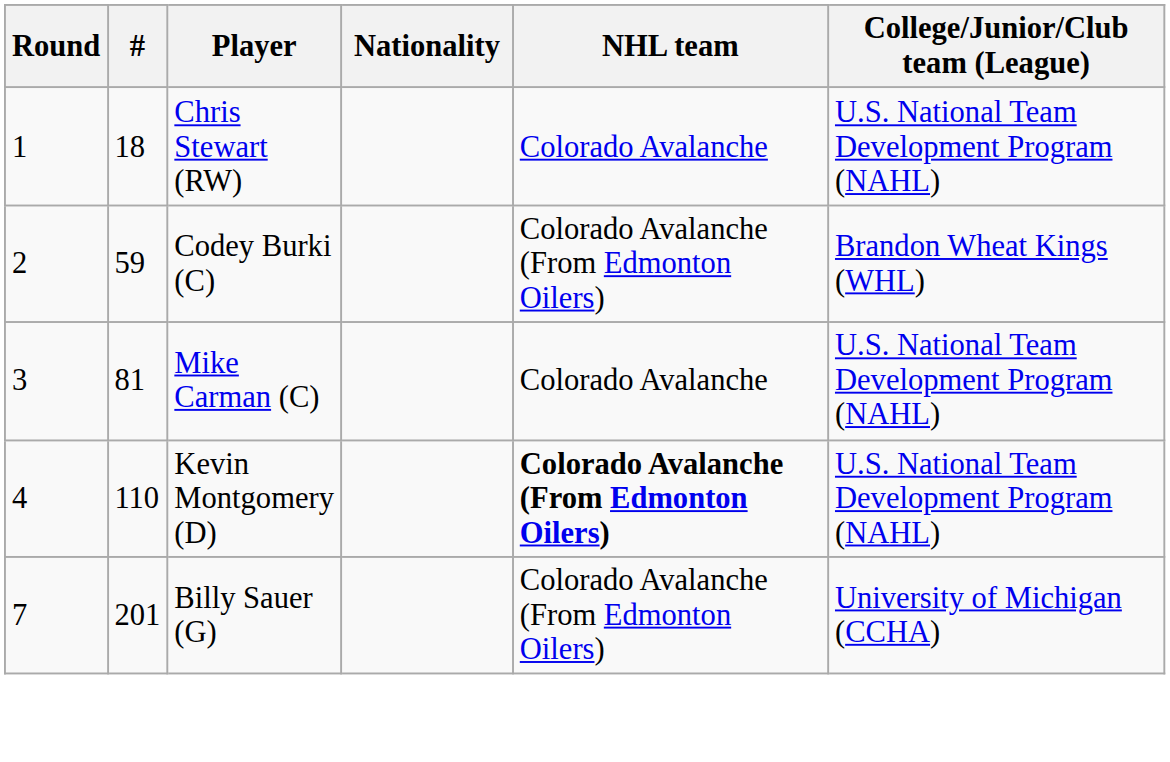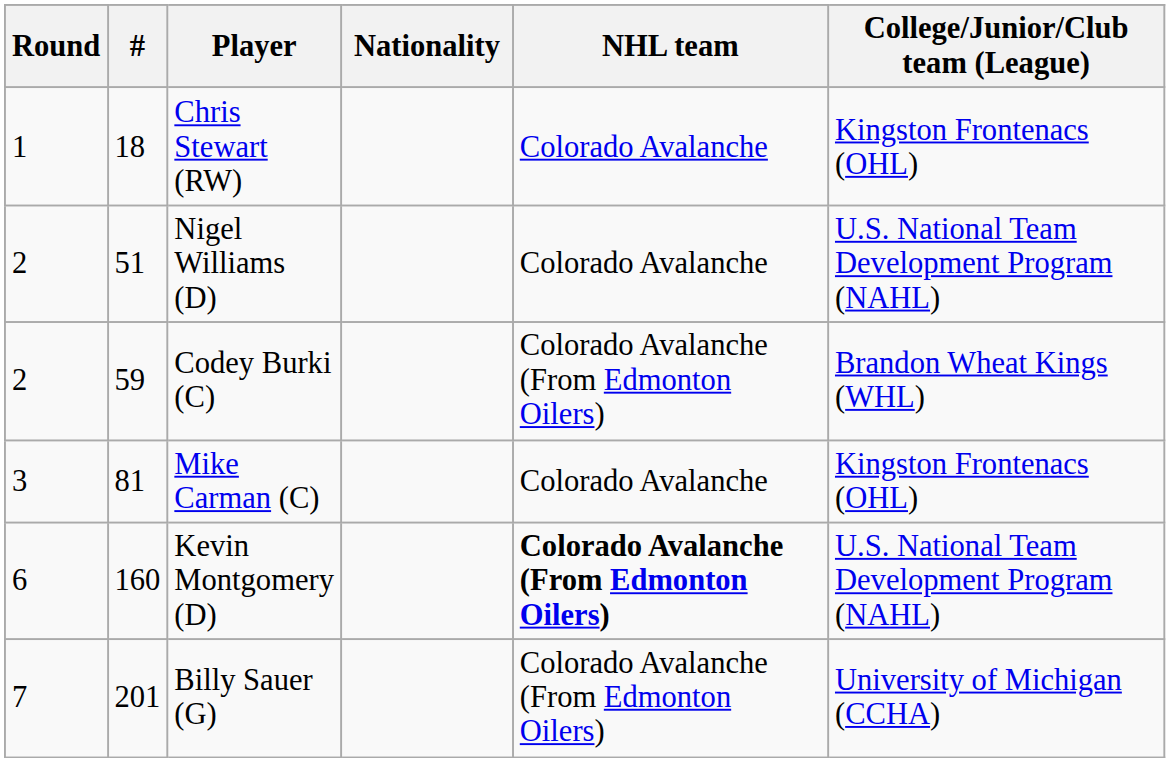Chris Stewart (RW) | College/Junior/Club team (League): U.S. National Team Development Program (NAHL) -> Kingston Frontenacs (OHL)
+ row: 2 | 51 | Nigel Williams (D) | Colorado Avalanche | U.S. National Team Development Program (NAHL)
Mike Carman (C) | College/Junior/Club team (League): U.S. National Team Development Program (NAHL) -> Kingston Frontenacs (OHL)
Kevin Montgomery (D) | Round: 4 -> 6
Kevin Montgomery (D) | #: 110 -> 160
